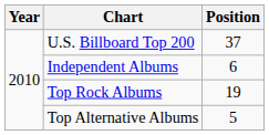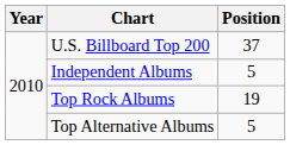Independent Albums | Position: 6 -> 5
